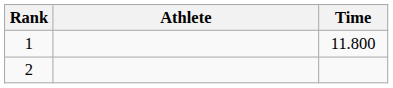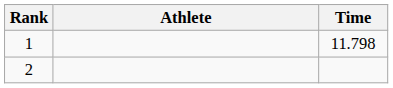1 | Time: 11.800 -> 11.798
